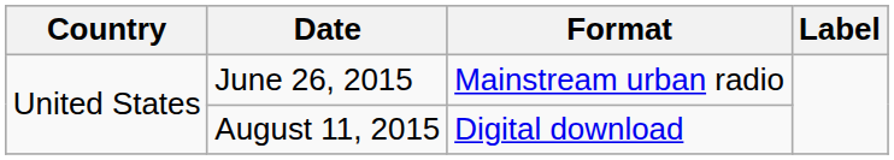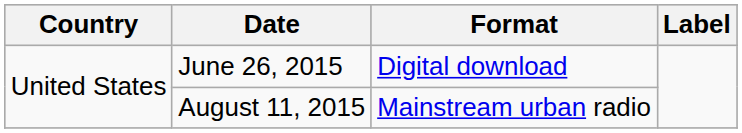June 26, 2015 | Format: Mainstream urban radio -> Digital download
August 11, 2015 | Format: Digital download -> Mainstream urban radio
